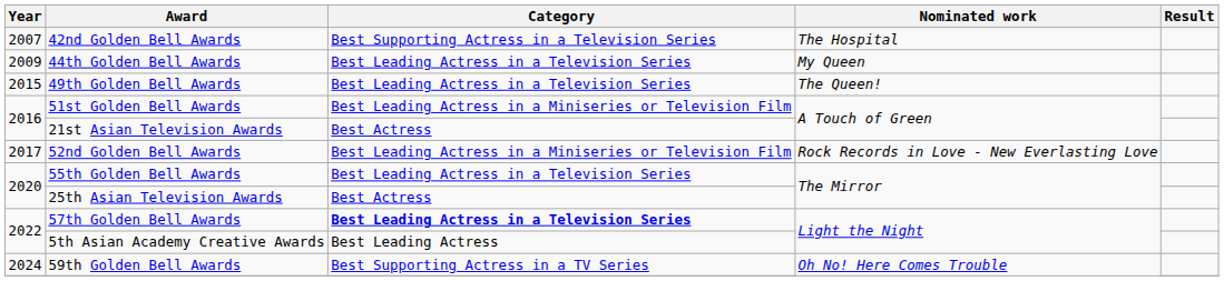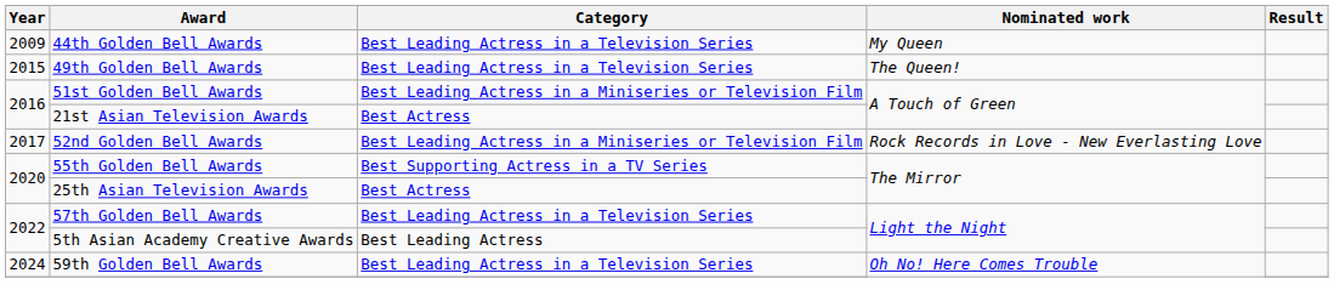- row: 2007 | 42nd Golden Bell Awards | Best Supporting Actress in a Television Series | The Hospital
55th Golden Bell Awards | Category: Best Leading Actress in a Television Series -> Best Supporting Actress in a TV Series
57th Golden Bell Awards | Category: bold -> normal
59th Golden Bell Awards | Category: Best Supporting Actress in a TV Series -> Best Leading Actress in a Television Series
